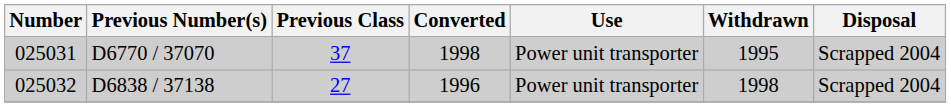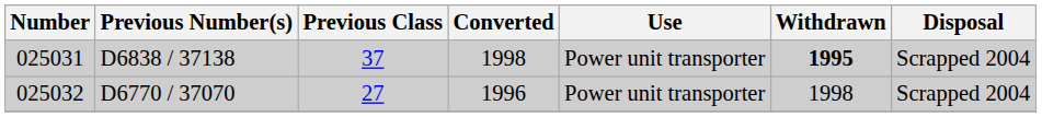025031 | Previous Number(s): D6770 / 37070 -> D6838 / 37138
025031 | Withdrawn: normal -> bold
025032 | Previous Number(s): D6838 / 37138 -> D6770 / 37070
